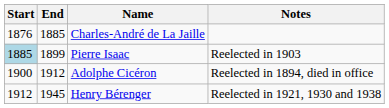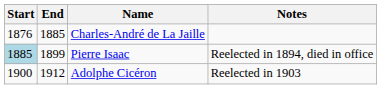Pierre Isaac | Notes: Reelected in 1903 -> Reelected in 1894, died in office
Adolphe Cicéron | Notes: Reelected in 1894, died in office -> Reelected in 1903
- row: 1912 | 1945 | Henry Bérenger | Reelected in 1921, 1930 and 1938
